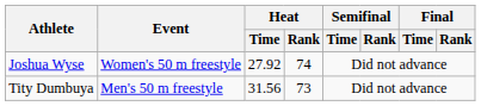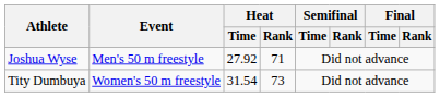Joshua Wyse | Event: Women's 50 m freestyle -> Men's 50 m freestyle
Joshua Wyse | Heat / Rank: 74 -> 71
Tity Dumbuya | Event: Men's 50 m freestyle -> Women's 50 m freestyle
Tity Dumbuya | Heat / Time: 31.56 -> 31.54
